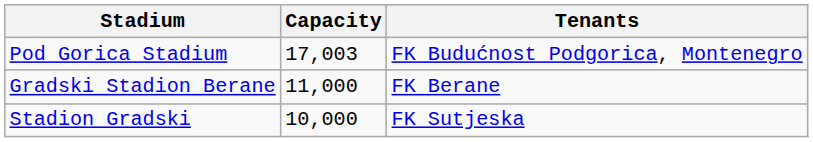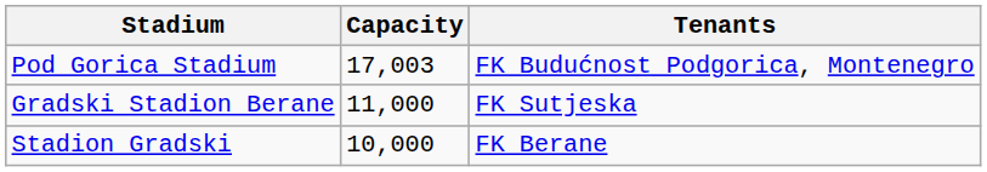Gradski Stadion Berane | Tenants: FK Berane -> FK Sutjeska
Stadion Gradski | Tenants: FK Sutjeska -> FK Berane
